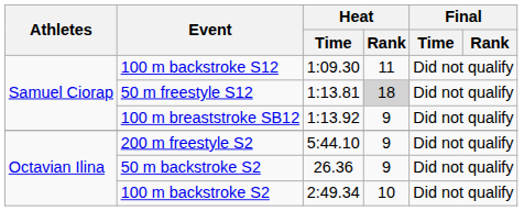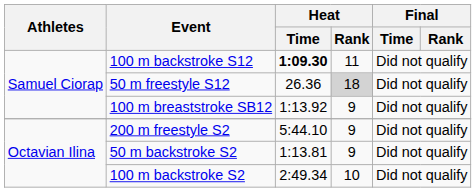100 m backstroke S12 | Heat / Time: normal -> bold
50 m freestyle S12 | Heat / Time: 1:13.81 -> 26.36
50 m backstroke S2 | Heat / Time: 26.36 -> 1:13.81
